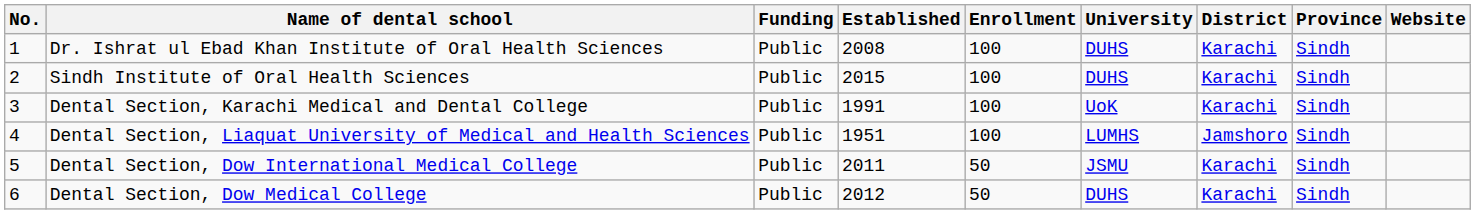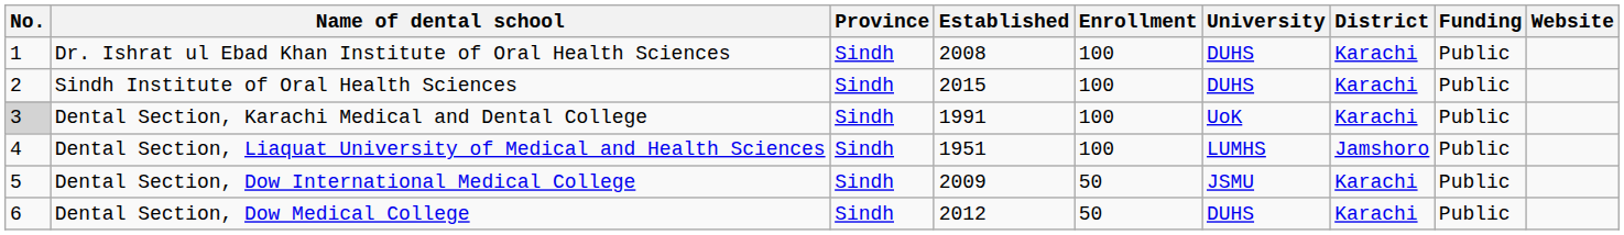columns swapped: Funding <-> Province
Dental Section, Karachi Medical and Dental College | No.: no background -> lightgrey background
Dental Section, Dow International Medical College | Established: 2011 -> 2009
